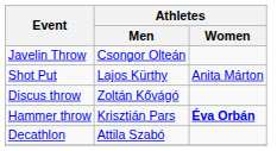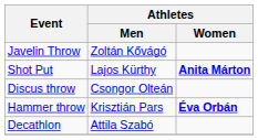Javelin Throw | Athletes / Men: Csongor Olteán -> Zoltán Kővágó
Shot Put | Athletes / Women: normal -> bold
Discus throw | Athletes / Men: Zoltán Kővágó -> Csongor Olteán
